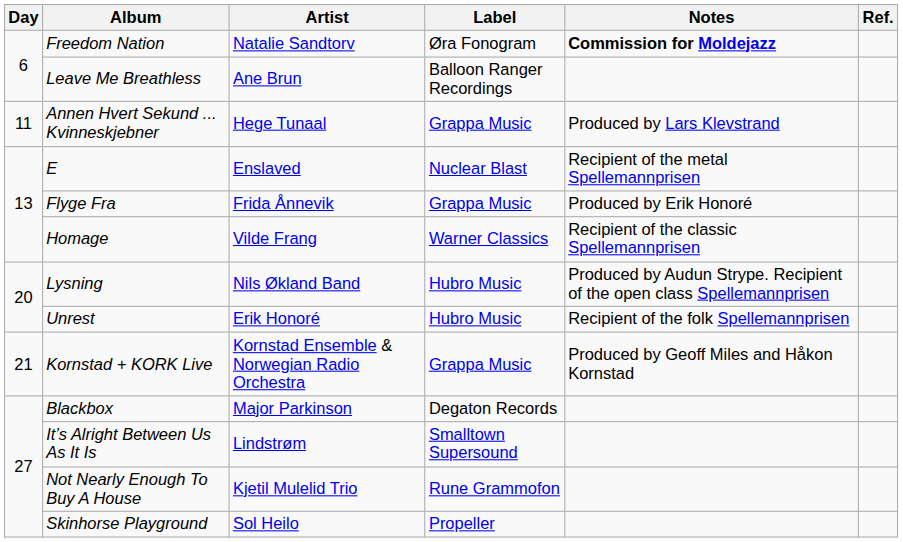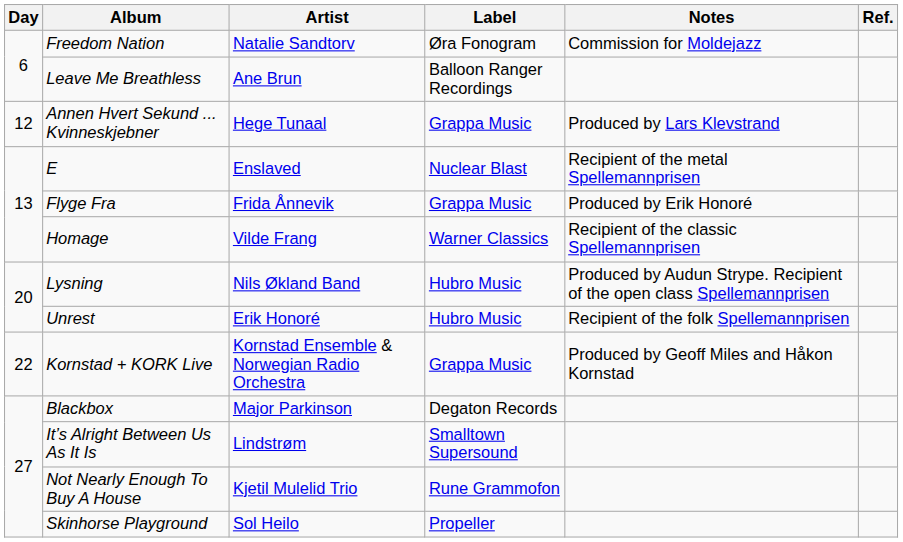Freedom Nation | Notes: bold -> normal
Annen Hvert Sekund ... Kvinneskjebner | Day: 11 -> 12
Kornstad + KORK Live | Day: 21 -> 22
